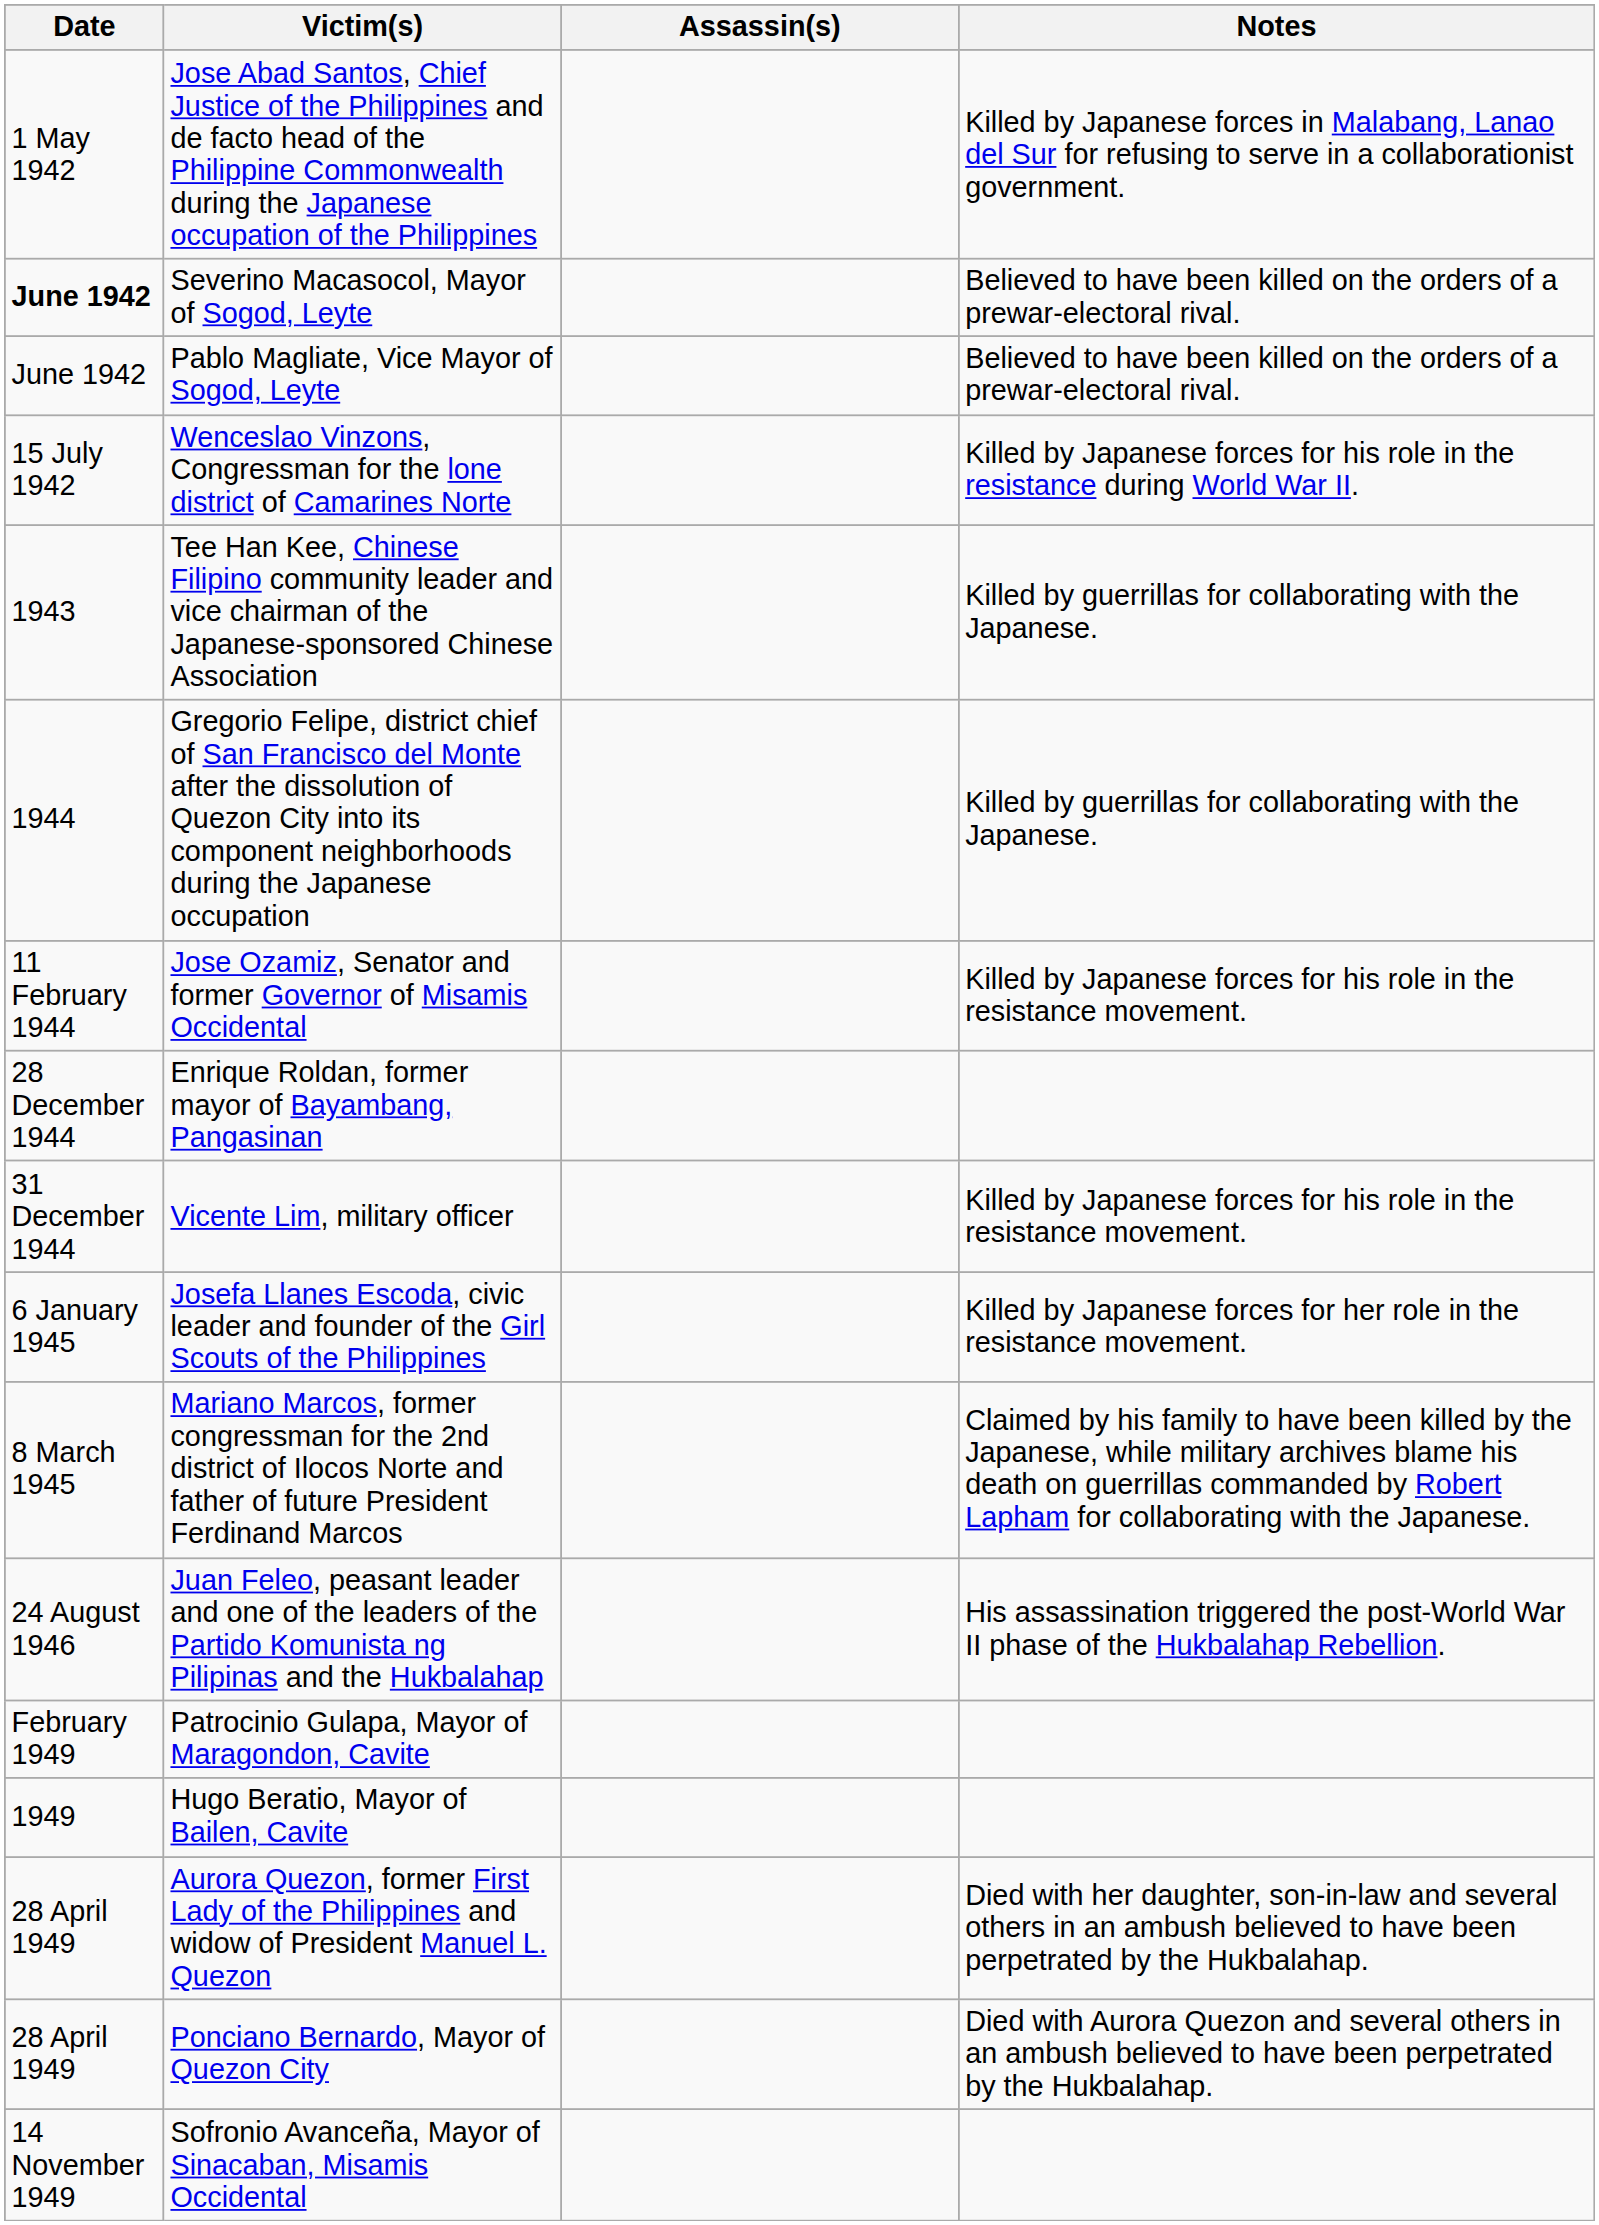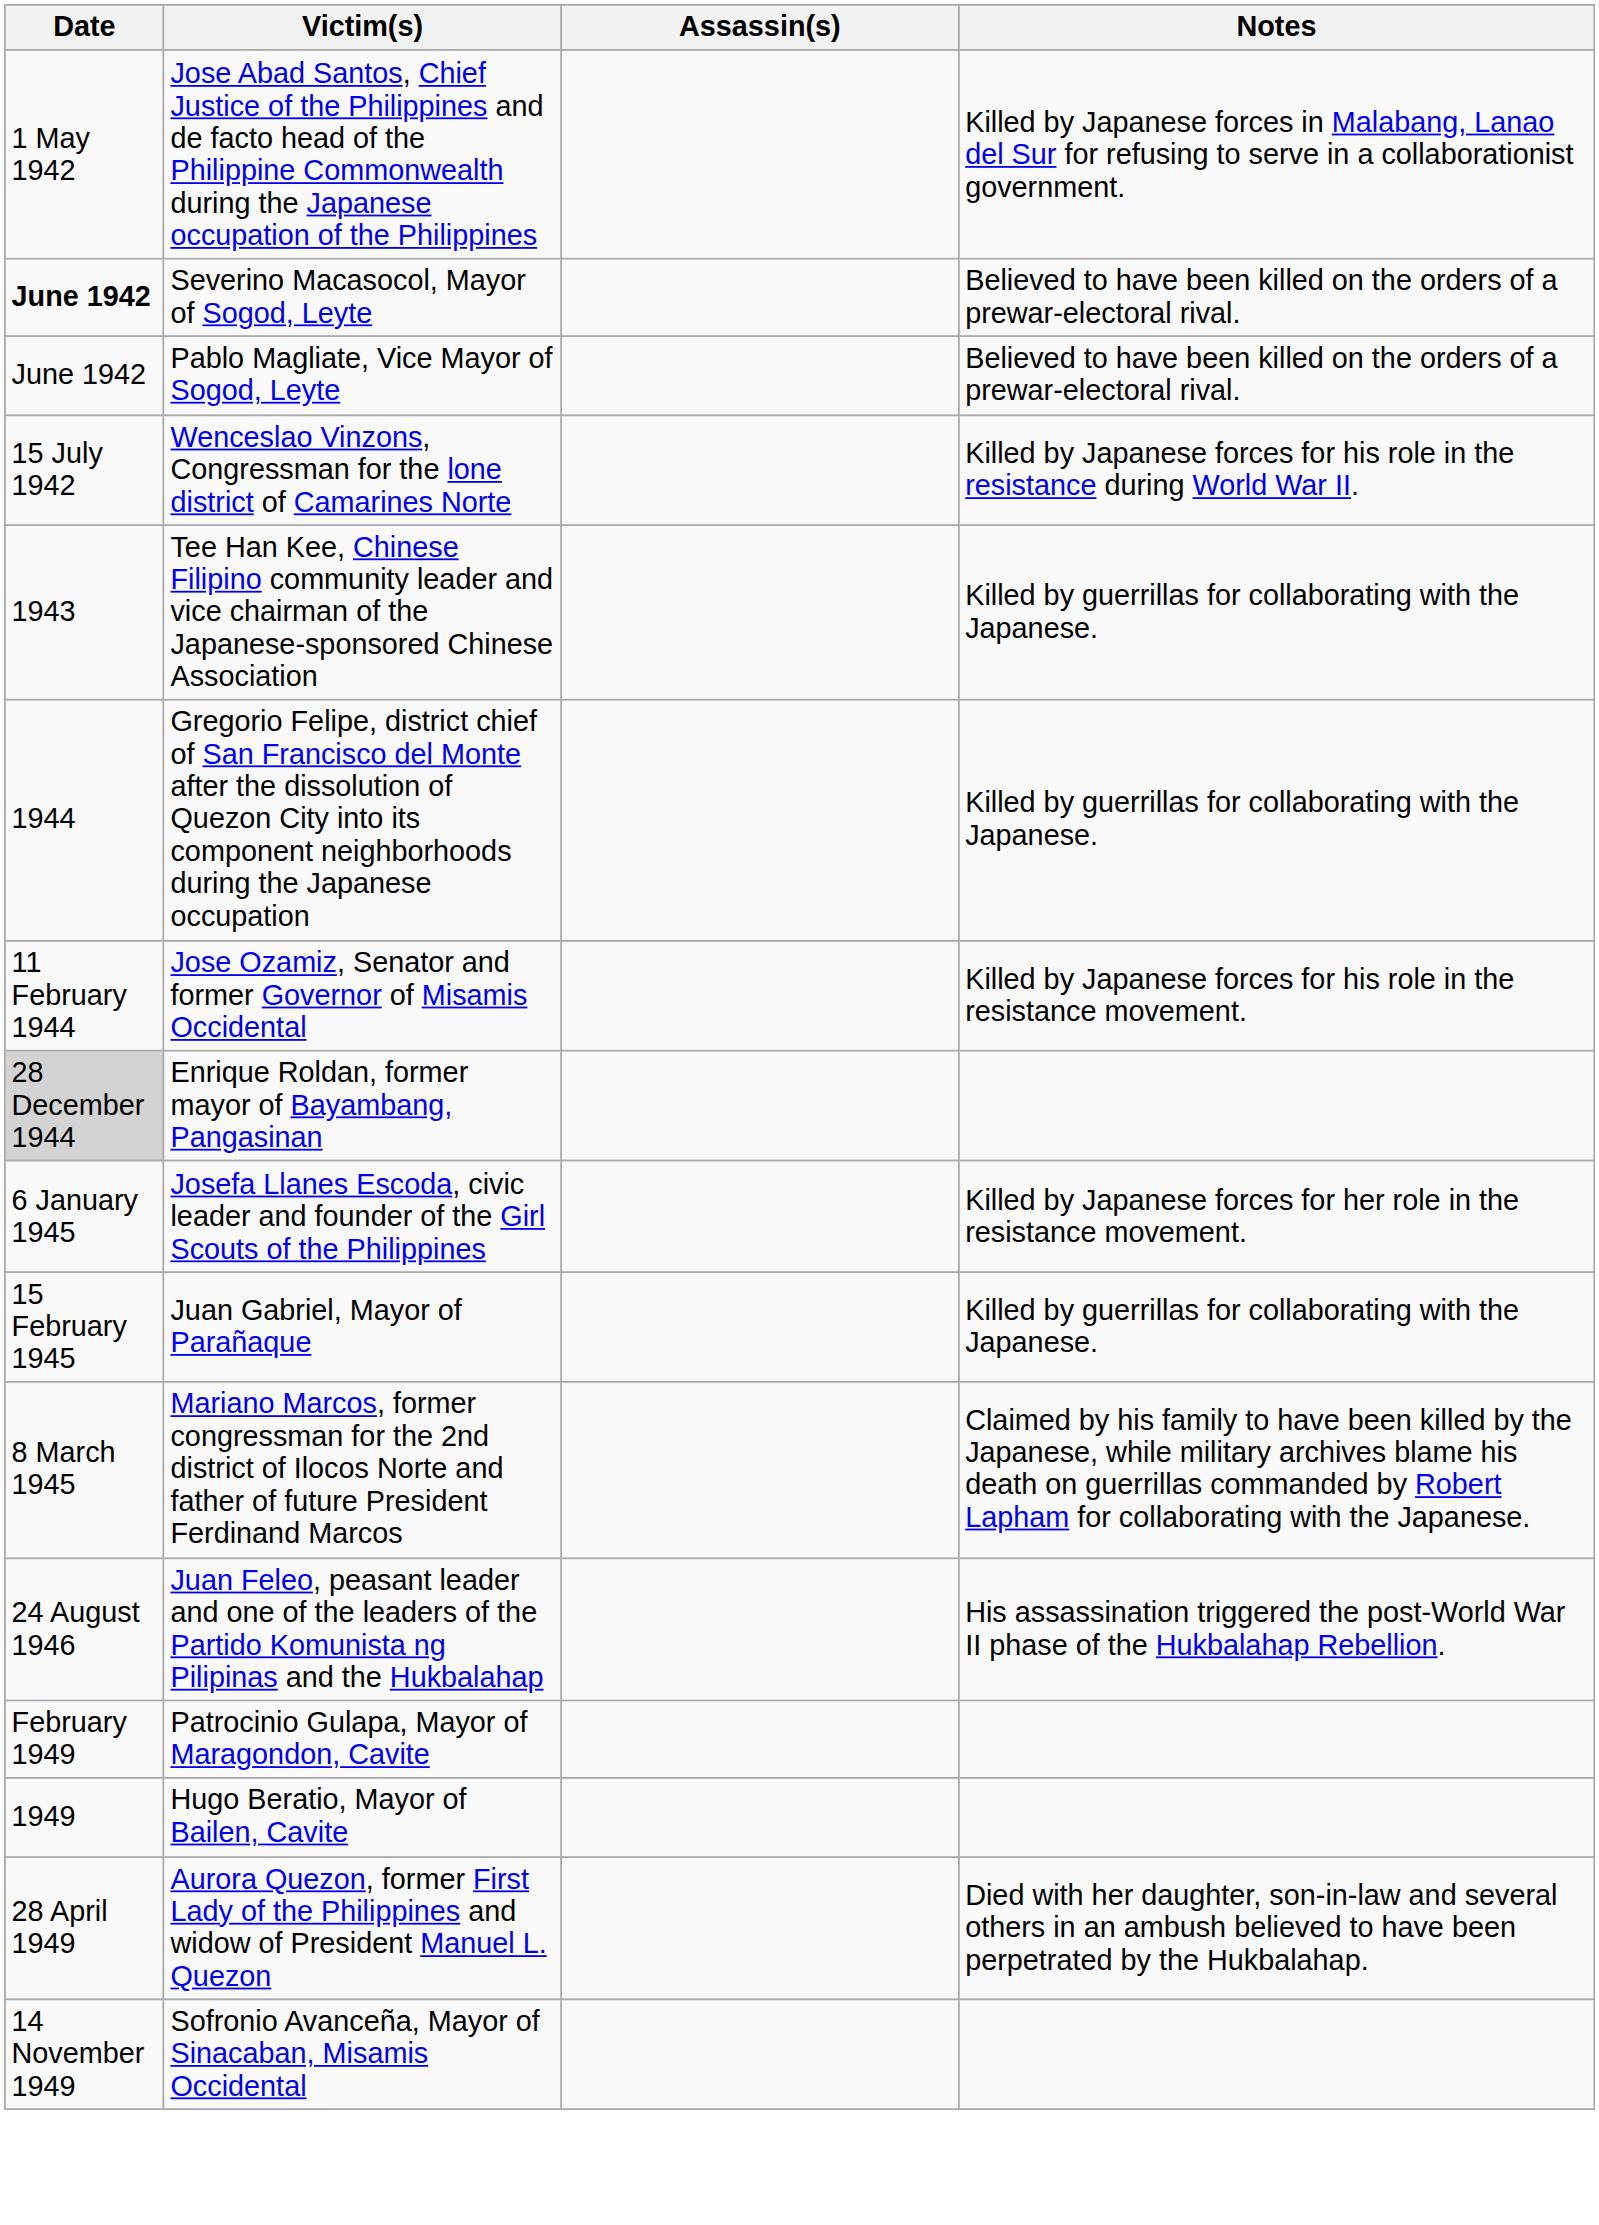Enrique Roldan, former mayor of Bayambang, Pangasinan | Date: no background -> lightgrey background
- row: 31 December 1944 | Vicente Lim, military officer | Killed by Japanese forces for his role in the resistance movement.
+ row: 15 February 1945 | Juan Gabriel, Mayor of Parañaque | Killed by guerrillas for collaborating with the Japanese.
- row: 28 April 1949 | Ponciano Bernardo, Mayor of Quezon City | Died with Aurora Quezon and several others in an ambush believed to have been perpetrated by the Hukbalahap.
